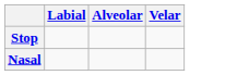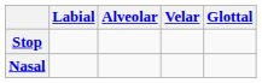+ column: Glottal
